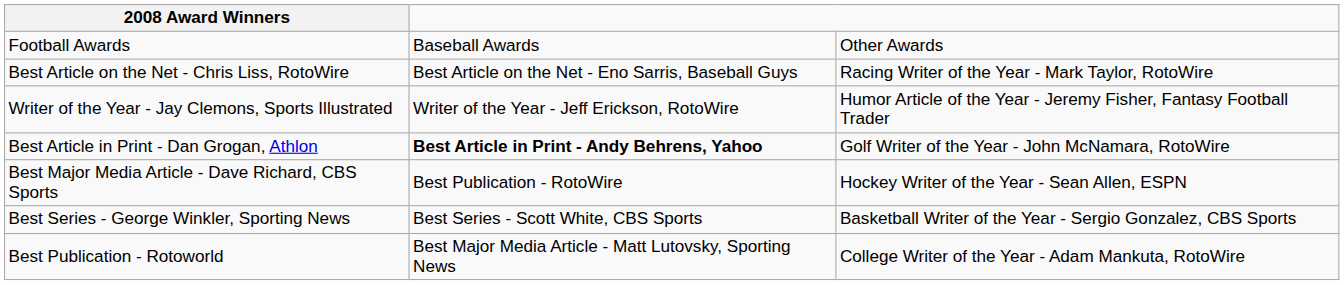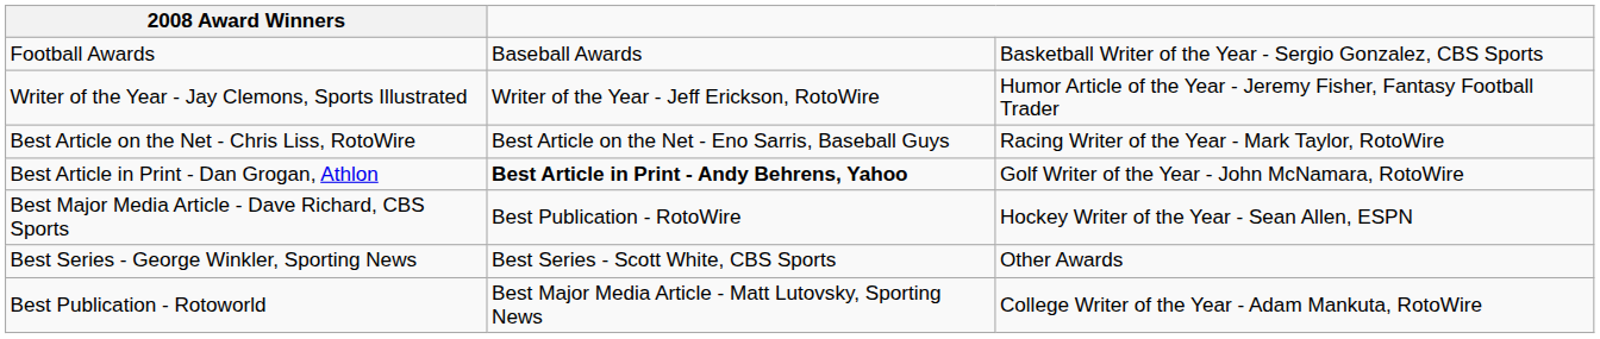Football Awards | column 3: Other Awards -> Basketball Writer of the Year - Sergio Gonzalez, CBS Sports
rows swapped: Writer of the Year - Jay Clemons, Sports Illustrated <-> Best Article on the Net - Chris Liss, RotoWire
Best Series - George Winkler, Sporting News | column 3: Basketball Writer of the Year - Sergio Gonzalez, CBS Sports -> Other Awards
